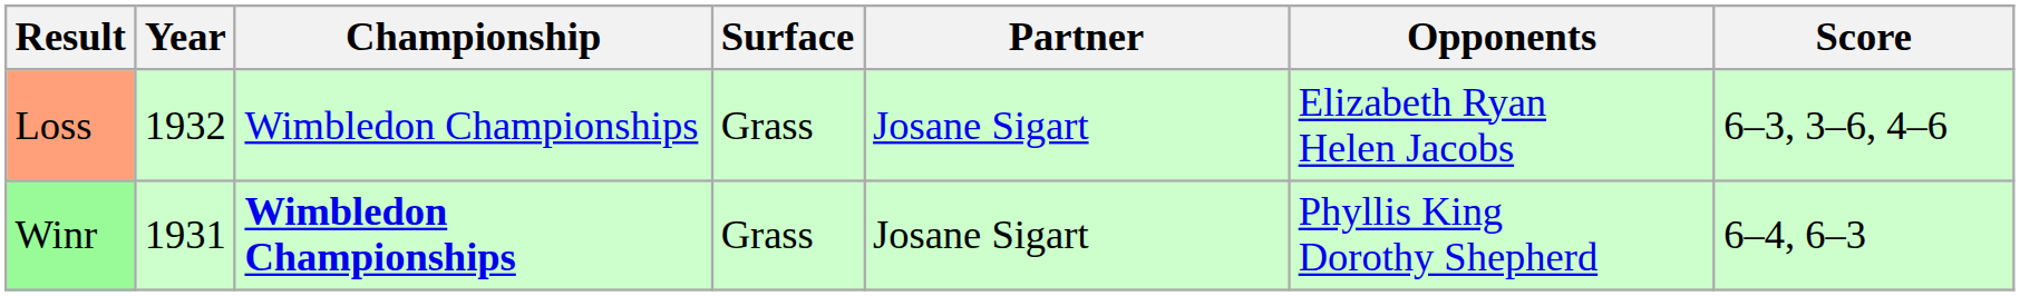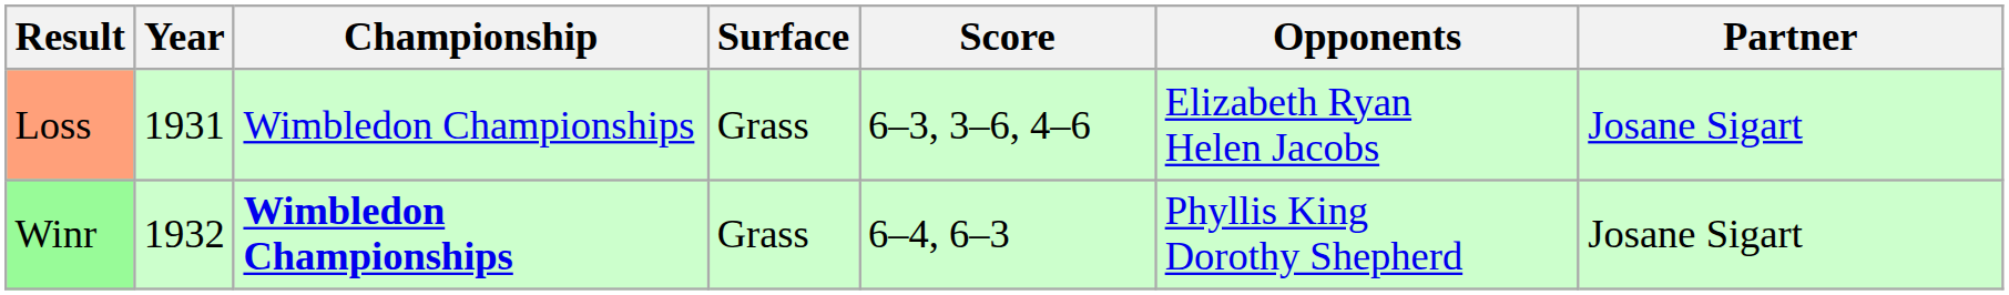columns swapped: Partner <-> Score
Loss | Year: 1932 -> 1931
Winr | Year: 1931 -> 1932
